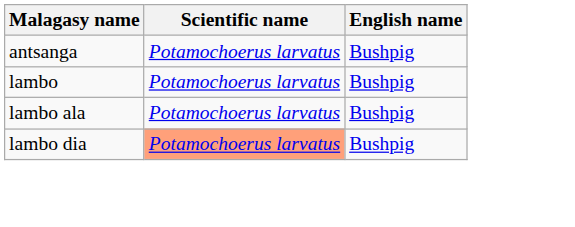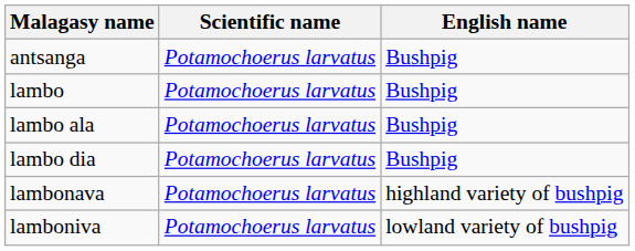lambo dia | Scientific name: lightsalmon background -> no background
+ row: lambonava | Potamochoerus larvatus | highland variety of bushpig
+ row: lamboniva | Potamochoerus larvatus | lowland variety of bushpig
